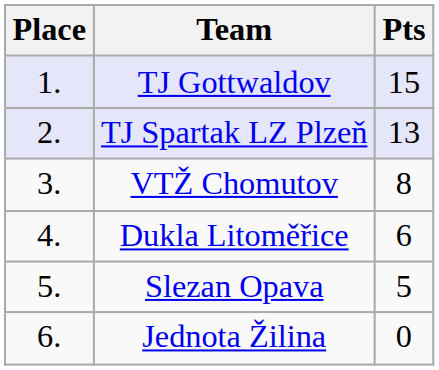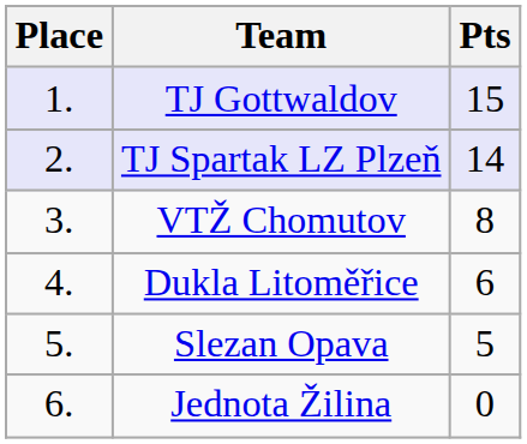TJ Spartak LZ Plzeň | Pts: 13 -> 14
